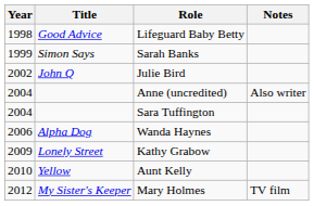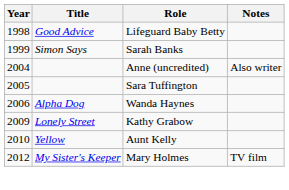- row: 2002 | John Q | Julie Bird
Sara Tuffington | Year: 2004 -> 2005
